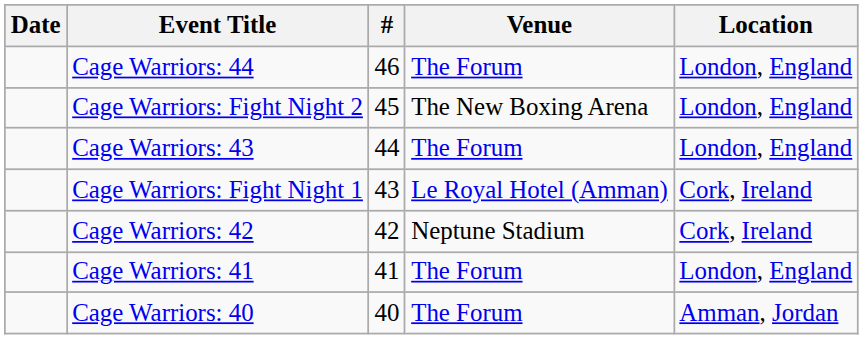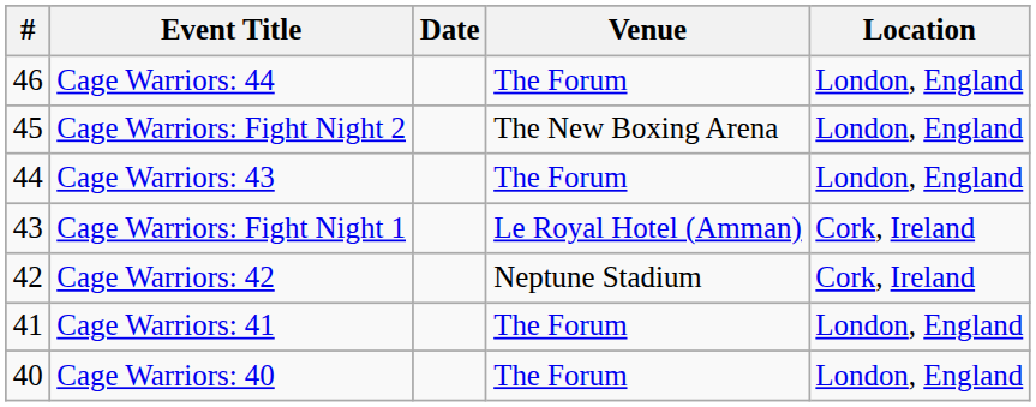columns swapped: # <-> Date
Cage Warriors: 40 | Location: Amman, Jordan -> London, England
